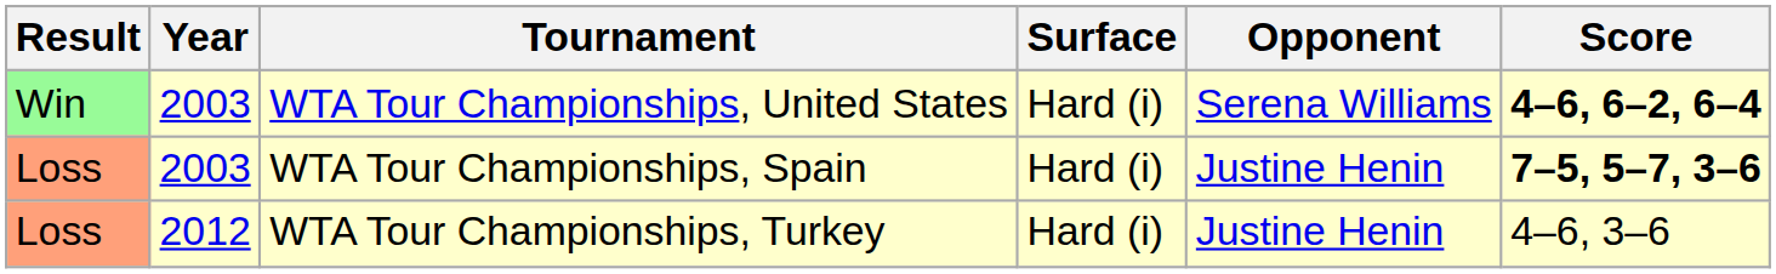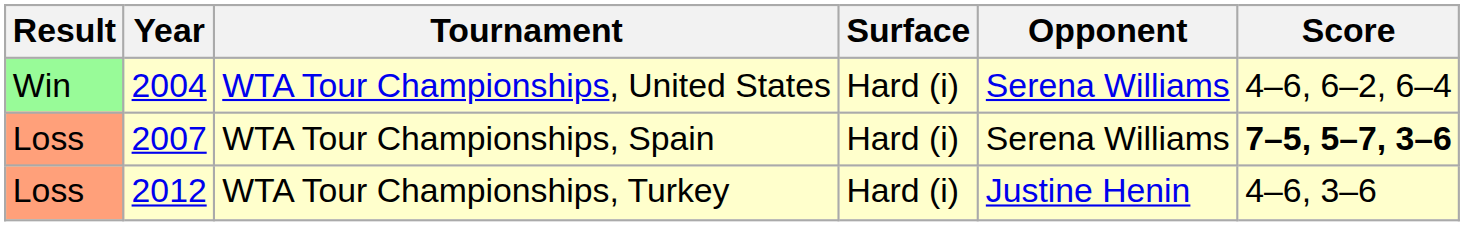WTA Tour Championships, United States | Year: 2003 -> 2004
WTA Tour Championships, United States | Score: bold -> normal
WTA Tour Championships, Spain | Year: 2003 -> 2007
WTA Tour Championships, Spain | Opponent: Justine Henin -> Serena Williams
